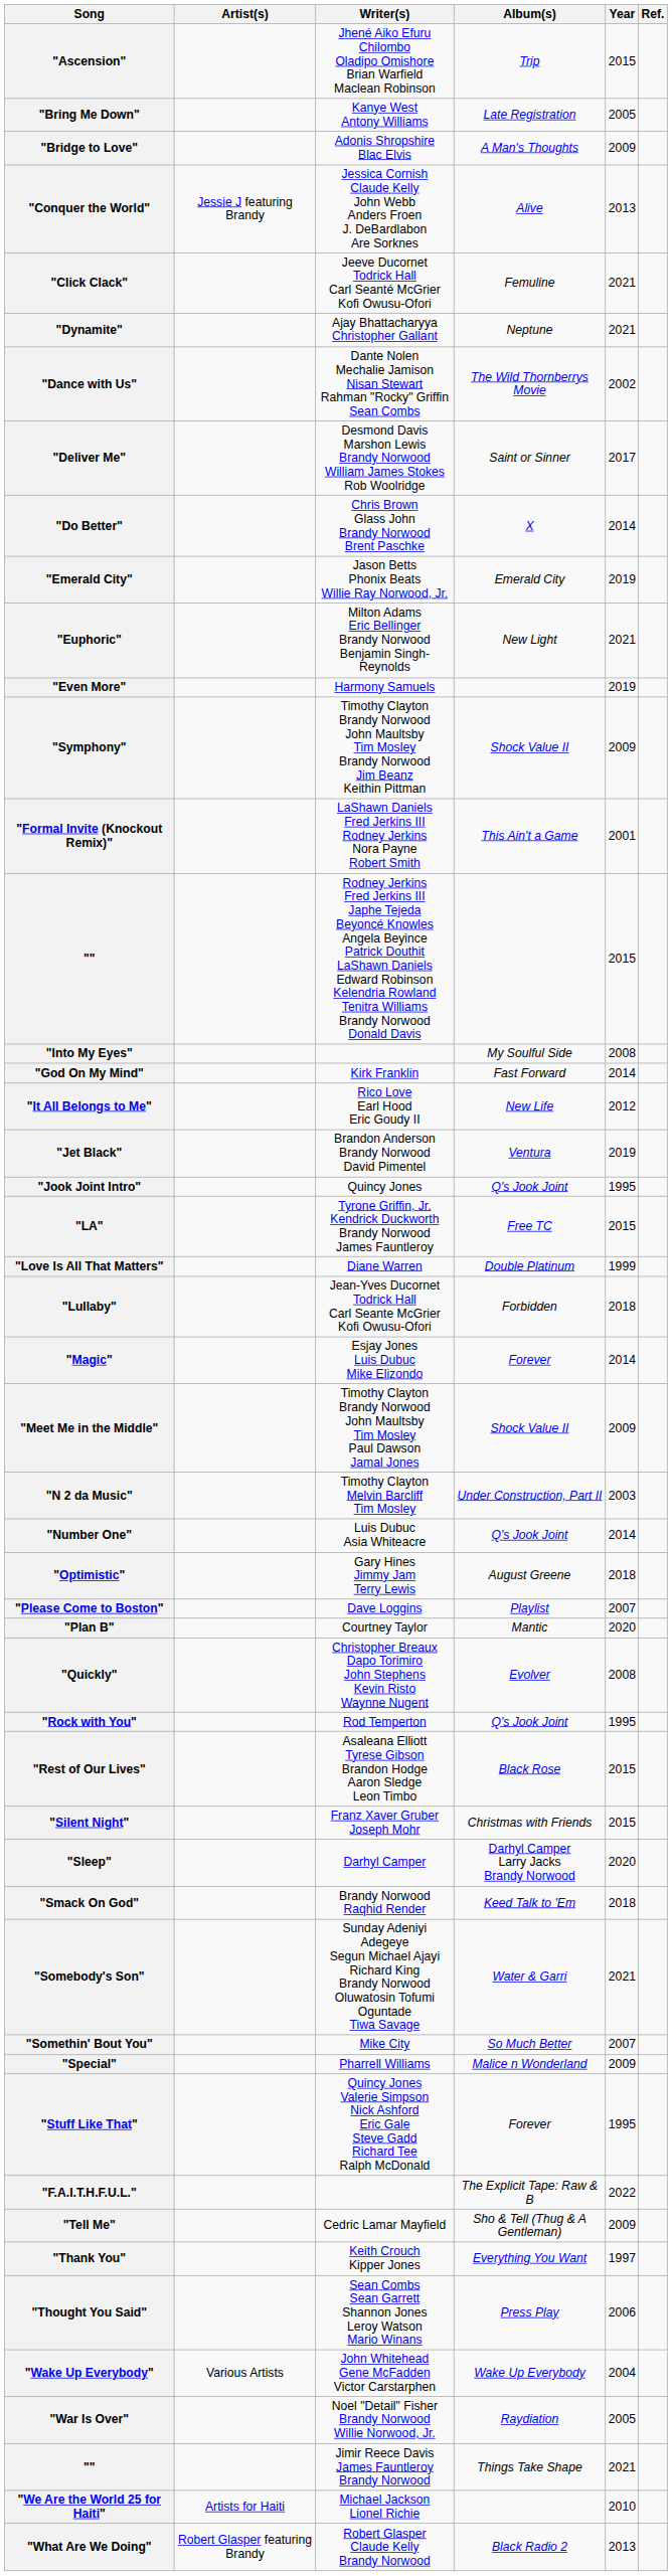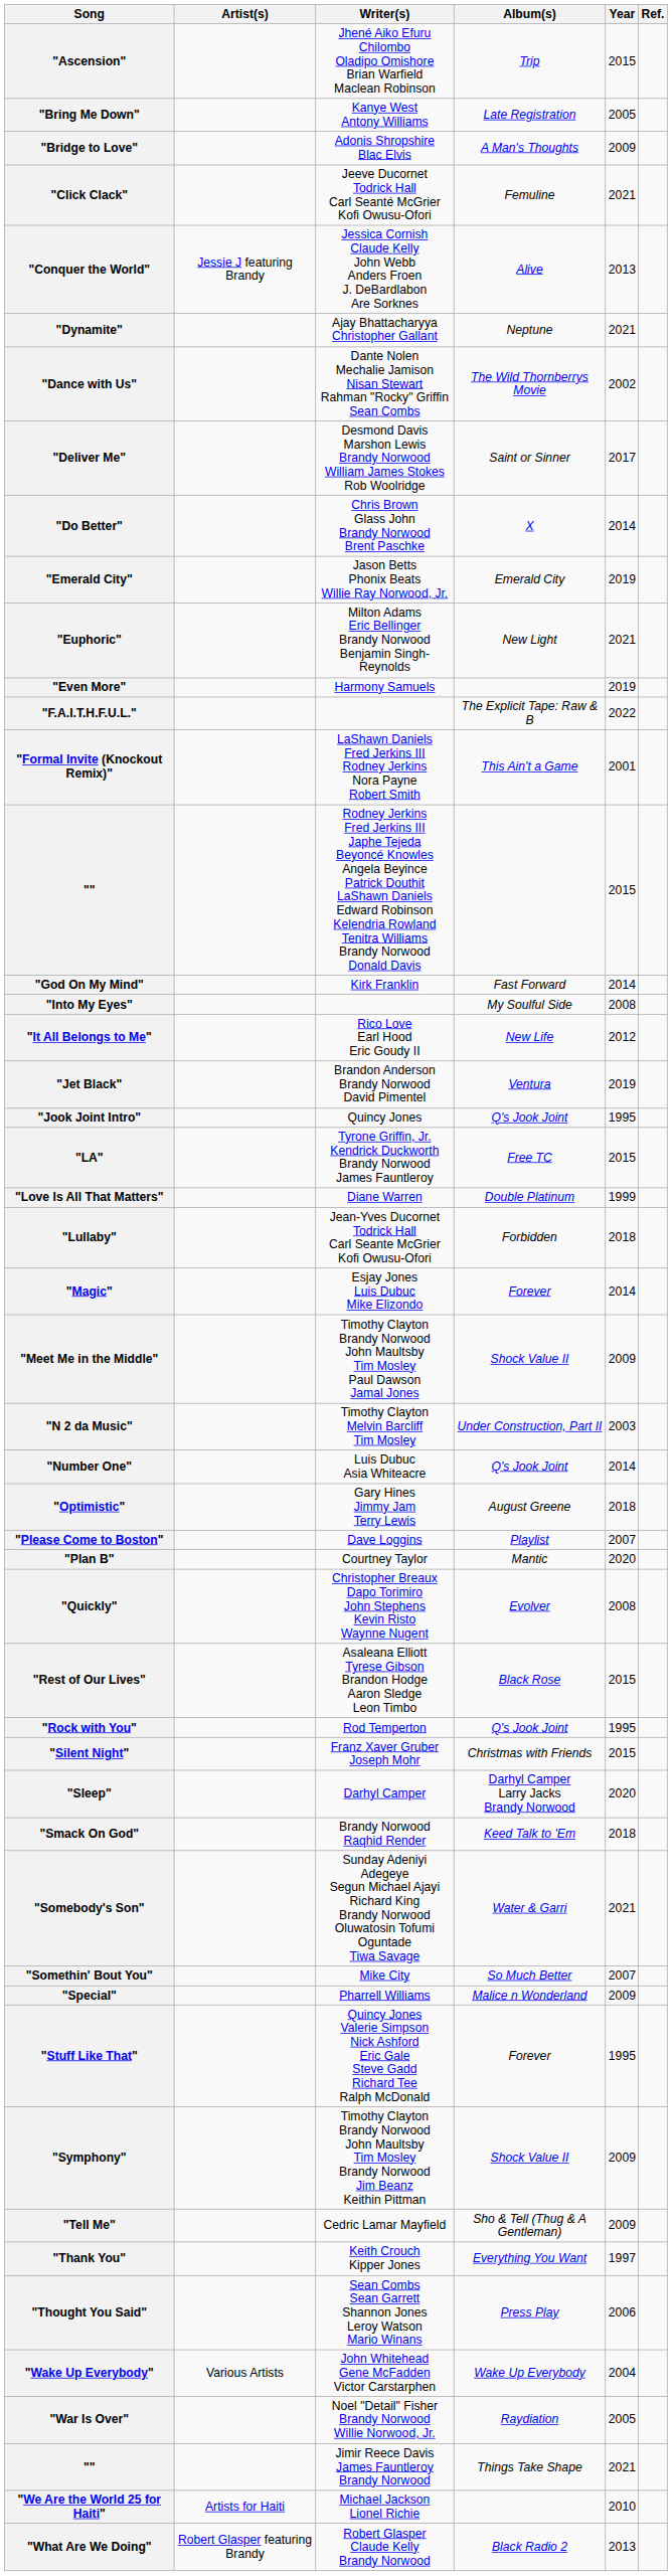rows swapped: "Click Clack" <-> "Conquer the World"
rows swapped: "F.A.I.T.H.F.U.L." <-> "Symphony"
rows swapped: "God On My Mind" <-> "Into My Eyes"
rows swapped: "Rest of Our Lives" <-> "Rock with You"
